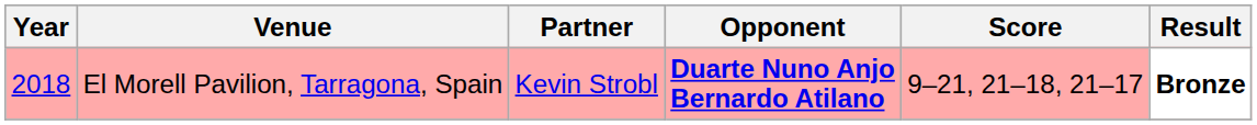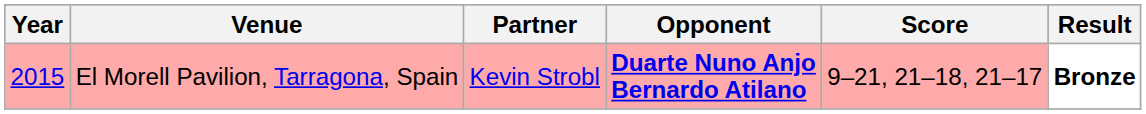El Morell Pavilion, Tarragona, Spain | Year: 2018 -> 2015
